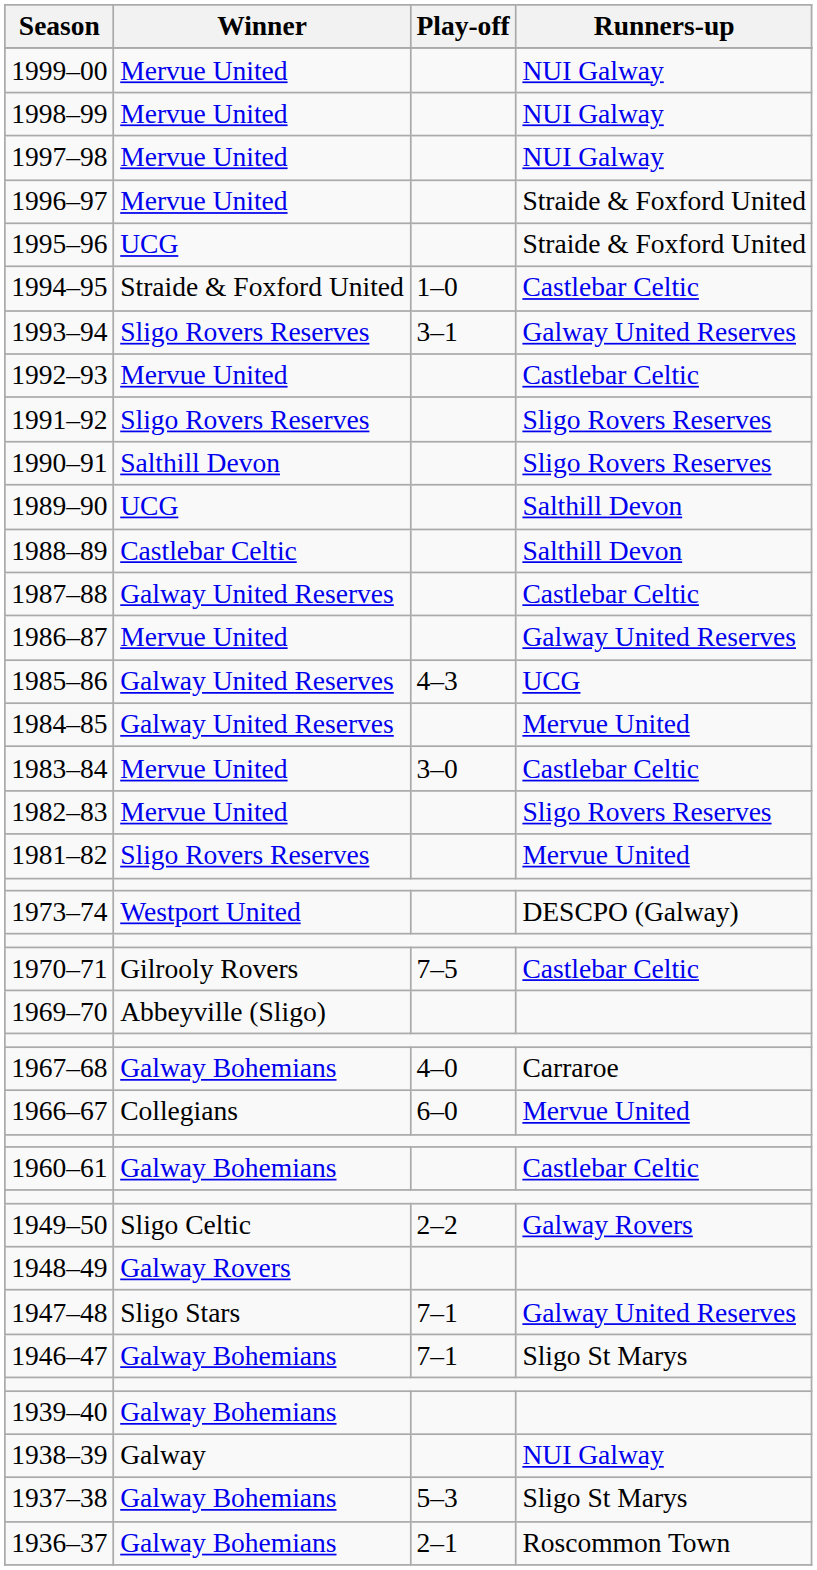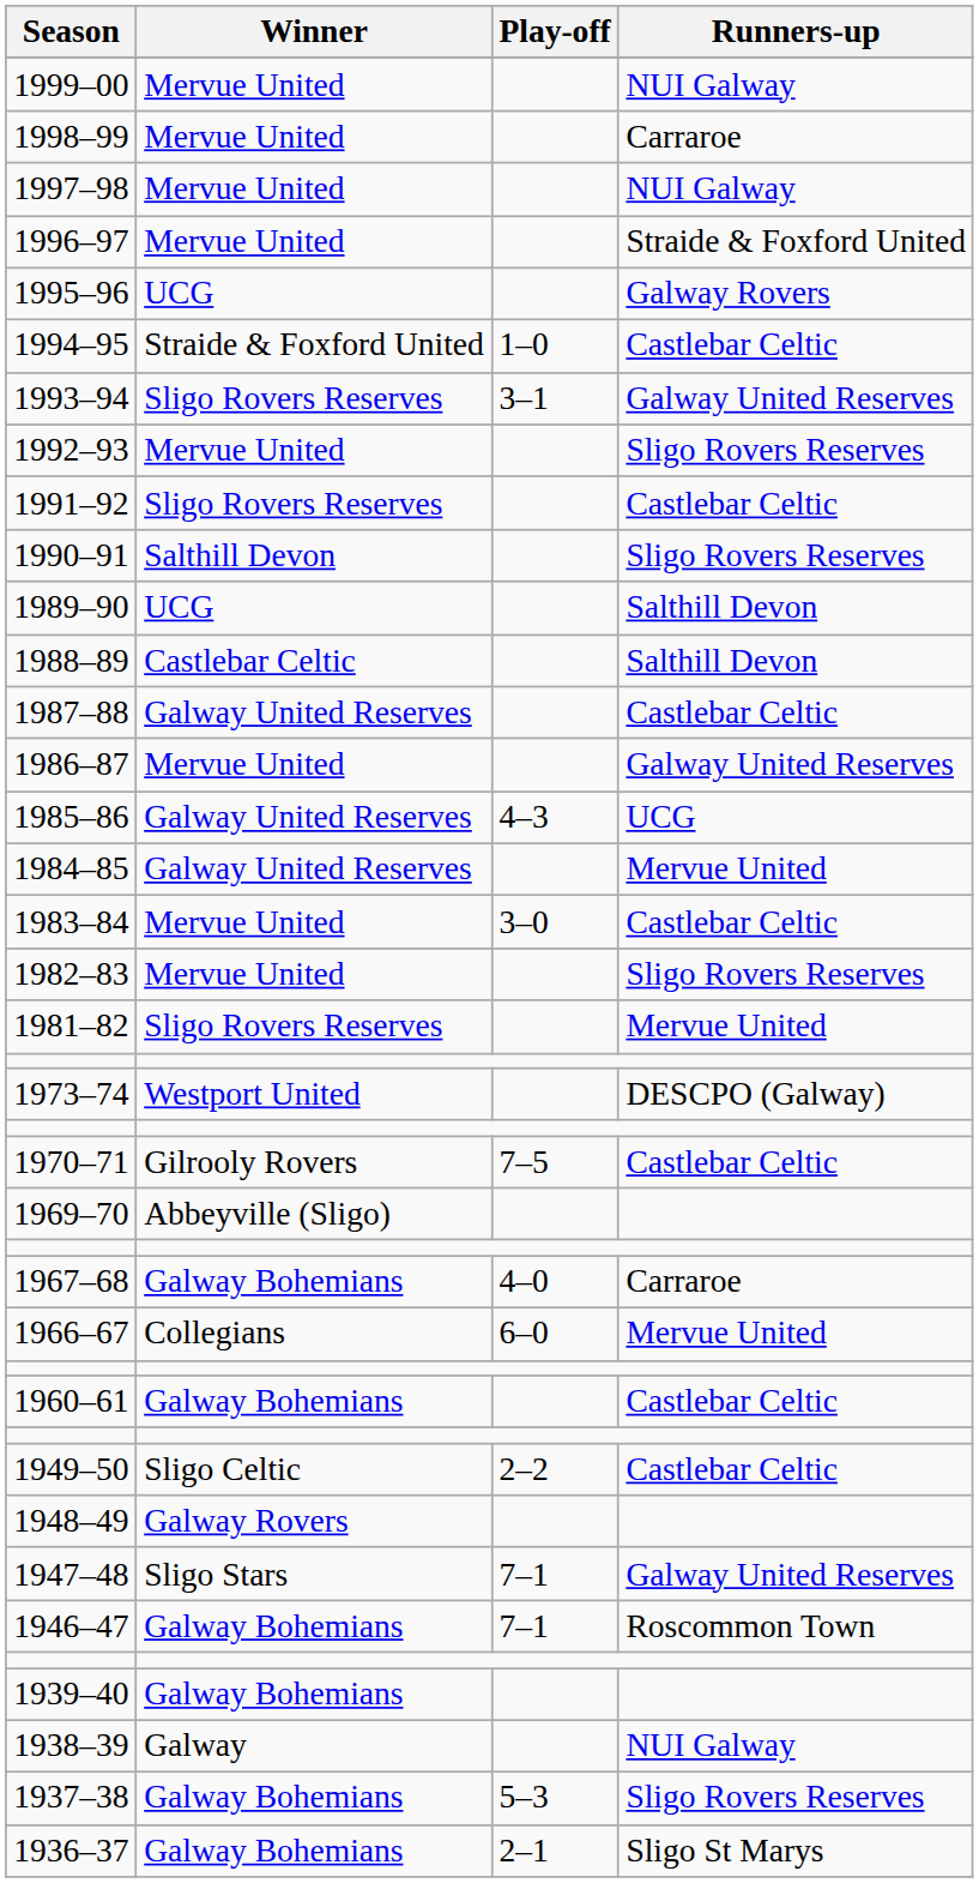1998–99 | Runners-up: NUI Galway -> Carraroe
1995–96 | Runners-up: Straide & Foxford United -> Galway Rovers
1992–93 | Runners-up: Castlebar Celtic -> Sligo Rovers Reserves
1991–92 | Runners-up: Sligo Rovers Reserves -> Castlebar Celtic
1949–50 | Runners-up: Galway Rovers -> Castlebar Celtic
1946–47 | Runners-up: Sligo St Marys -> Roscommon Town
1937–38 | Runners-up: Sligo St Marys -> Sligo Rovers Reserves
1936–37 | Runners-up: Roscommon Town -> Sligo St Marys
